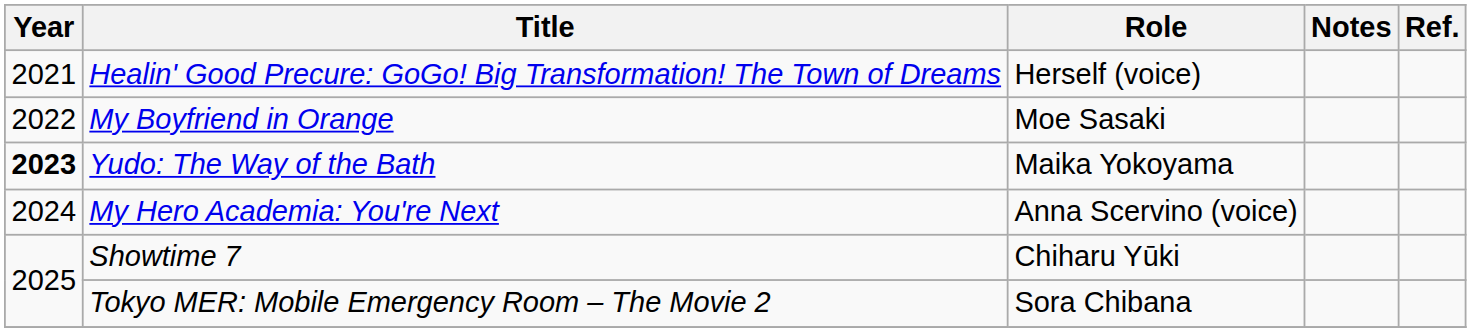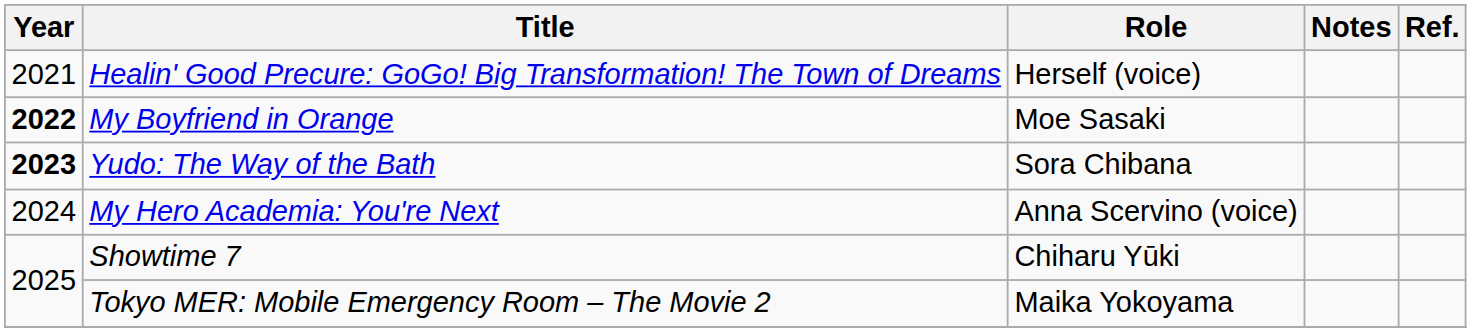My Boyfriend in Orange | Year: normal -> bold
Yudo: The Way of the Bath | Role: Maika Yokoyama -> Sora Chibana
Tokyo MER: Mobile Emergency Room – The Movie 2 | Role: Sora Chibana -> Maika Yokoyama
